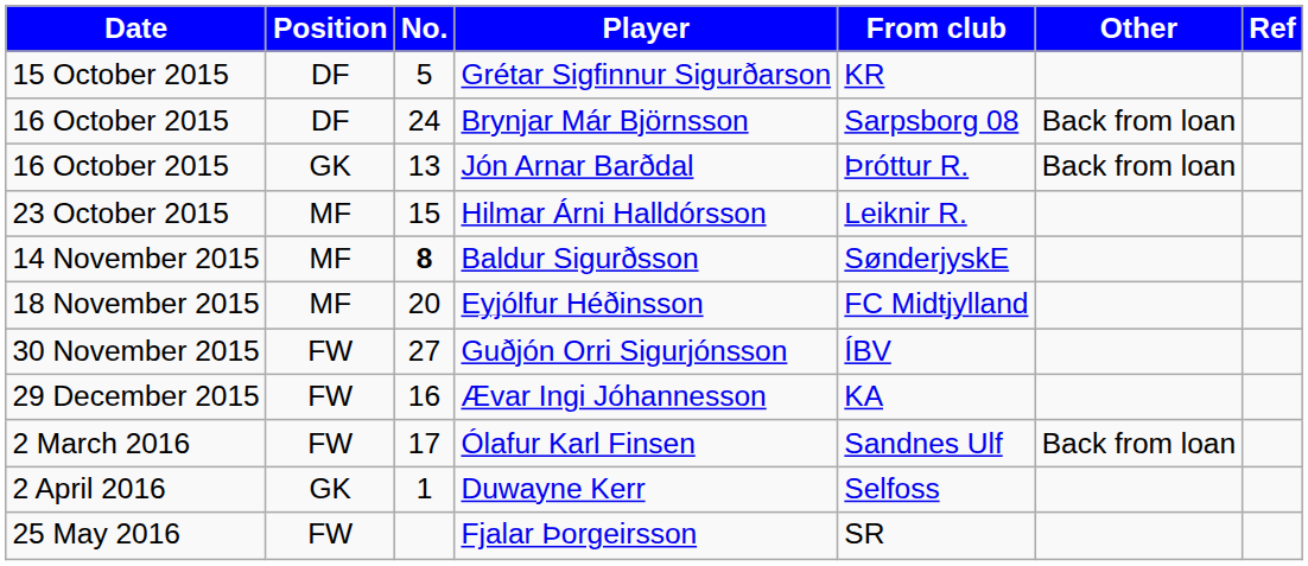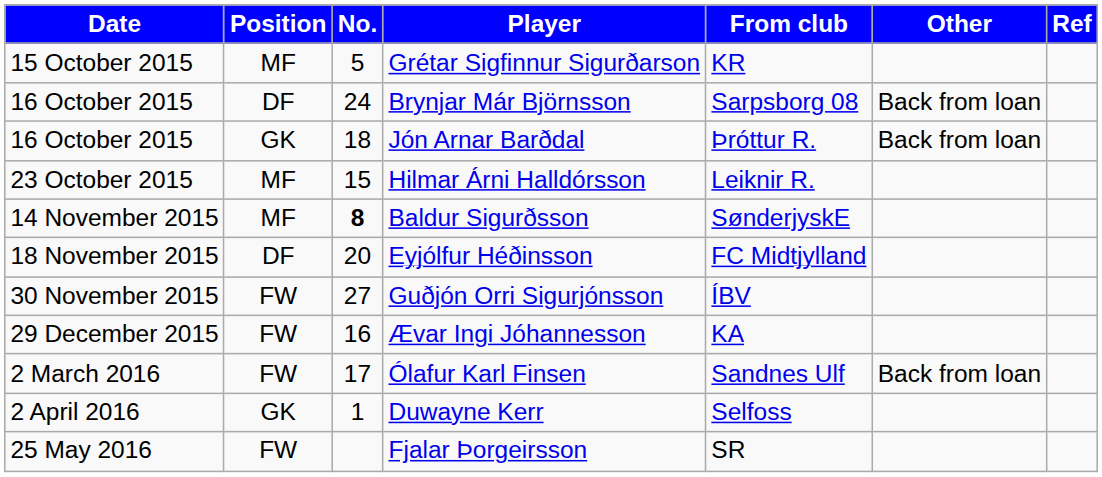Grétar Sigfinnur Sigurðarson | Position: DF -> MF
Jón Arnar Barðdal | No.: 13 -> 18
Eyjólfur Héðinsson | Position: MF -> DF
